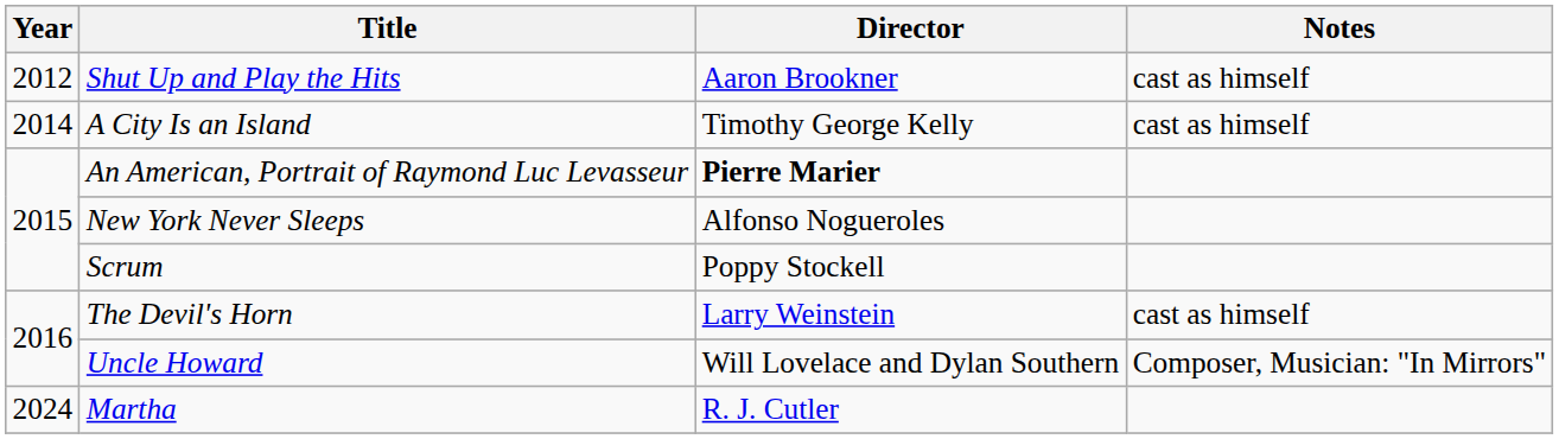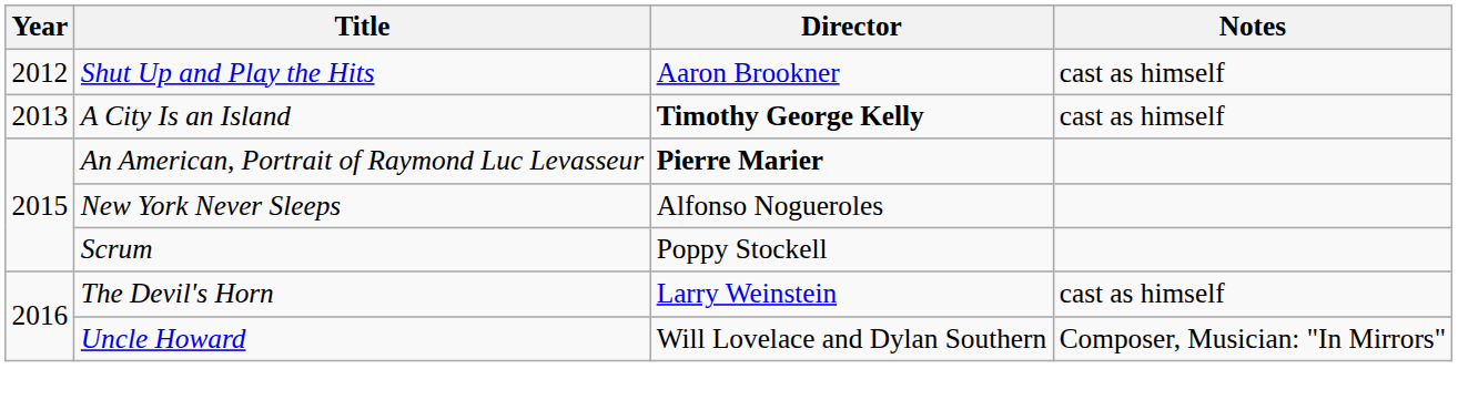A City Is an Island | Year: 2014 -> 2013
A City Is an Island | Director: normal -> bold
- row: 2024 | Martha | R. J. Cutler
